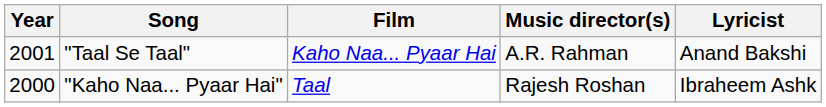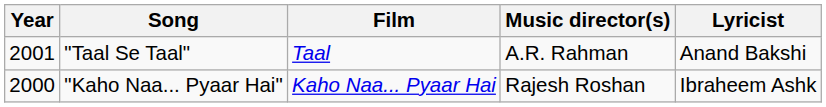"Taal Se Taal" | Film: Kaho Naa... Pyaar Hai -> Taal
"Kaho Naa... Pyaar Hai" | Film: Taal -> Kaho Naa... Pyaar Hai
